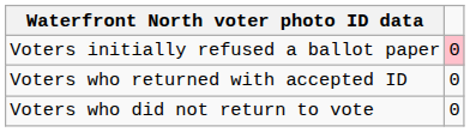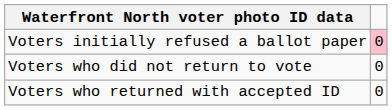rows swapped: Voters who returned with accepted ID <-> Voters who did not return to vote
